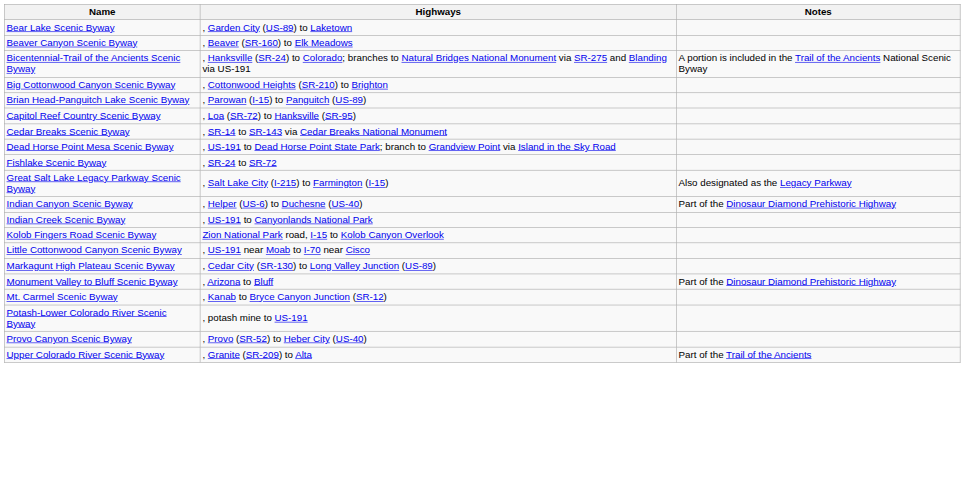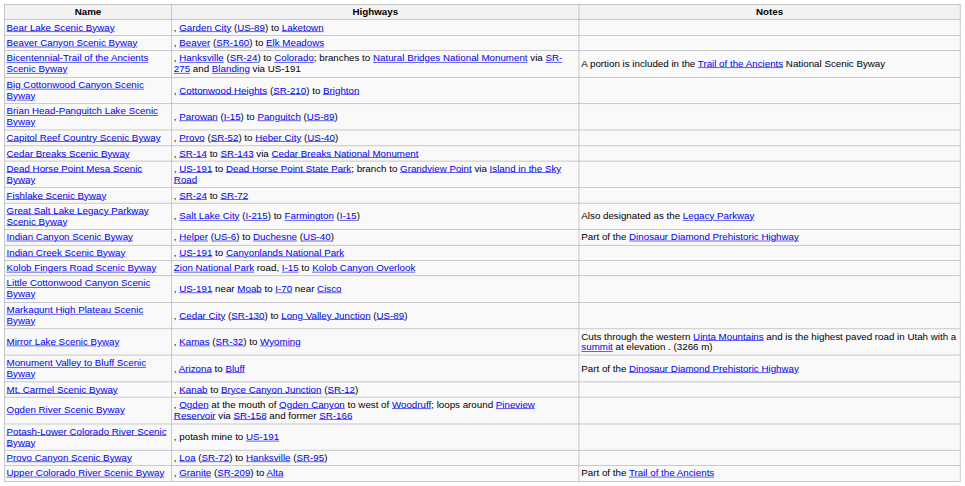Capitol Reef Country Scenic Byway | Highways: , Loa (SR-72) to Hanksville (SR-95) -> , Provo (SR-52) to Heber City (US-40)
+ row: Mirror Lake Scenic Byway | , Kamas (SR-32) to Wyoming | Cuts through the western Uinta Mountains and is the highest paved road in Utah with a summit at elevation . (3266 m)
+ row: Ogden River Scenic Byway | , Ogden at the mouth of Ogden Canyon to west of Woodruff; loops around Pineview Reservoir via SR-158 and former SR-166
Provo Canyon Scenic Byway | Highways: , Provo (SR-52) to Heber City (US-40) -> , Loa (SR-72) to Hanksville (SR-95)
